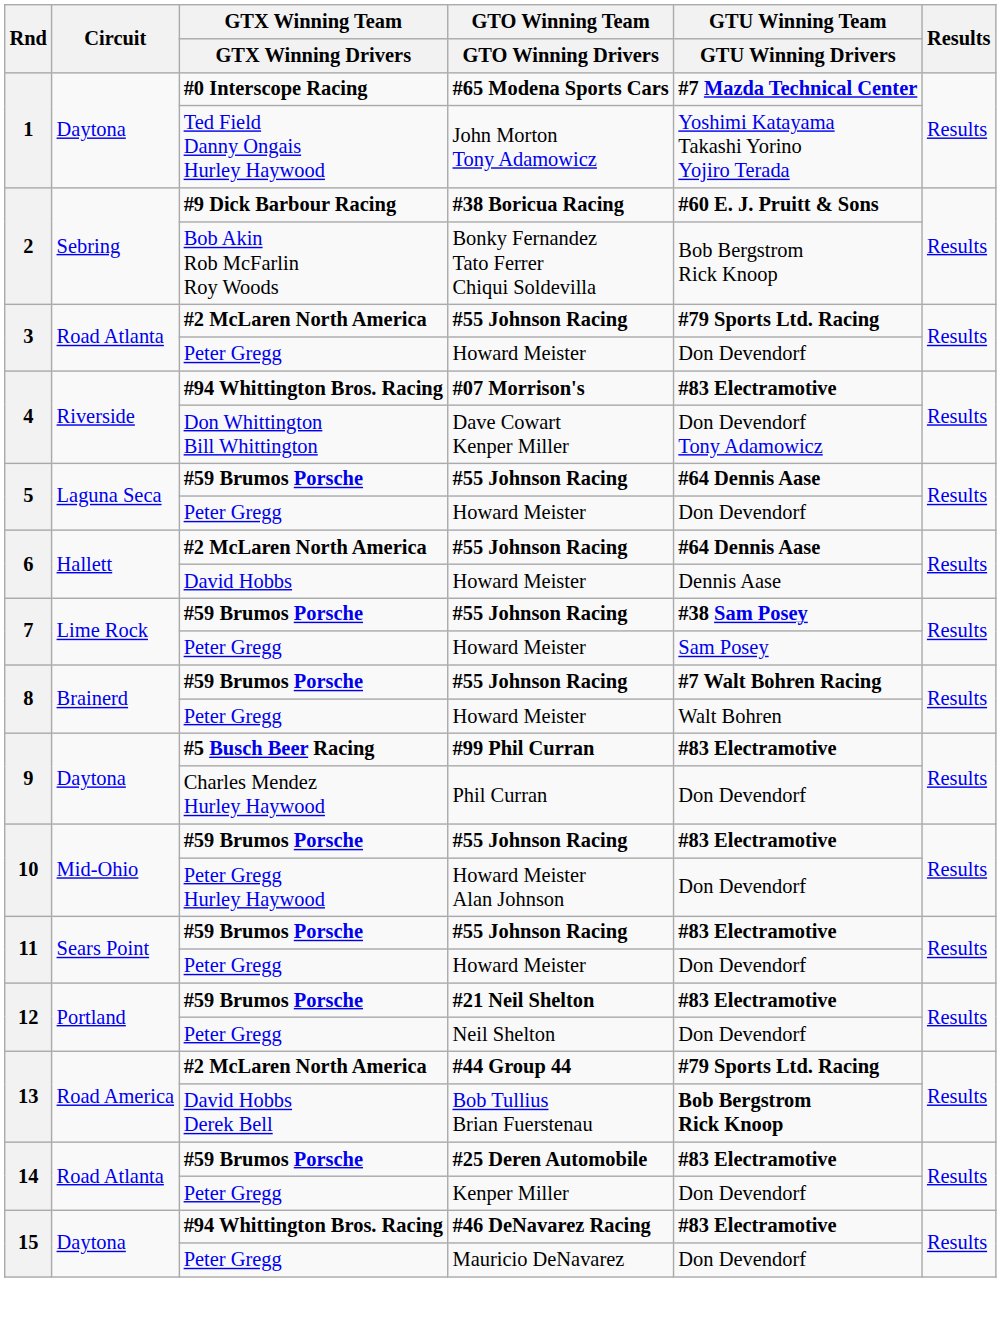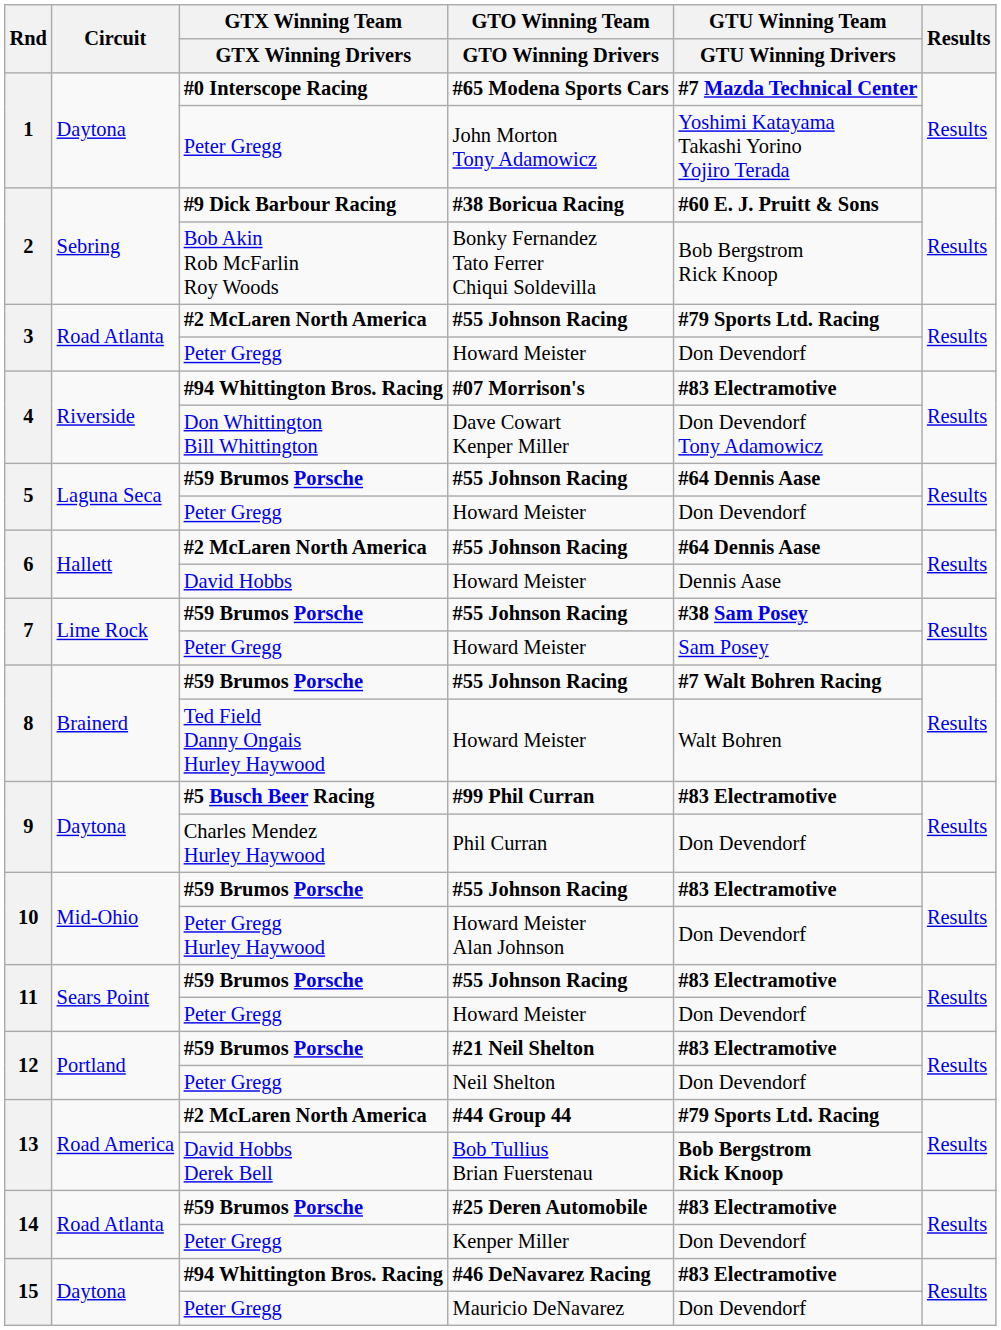John Morton Tony Adamowicz | GTX Winning Team / GTX Winning Drivers: Ted Field Danny Ongais Hurley Haywood -> Peter Gregg
8 / Howard Meister | GTX Winning Team / GTX Winning Drivers: Peter Gregg -> Ted Field Danny Ongais Hurley Haywood
